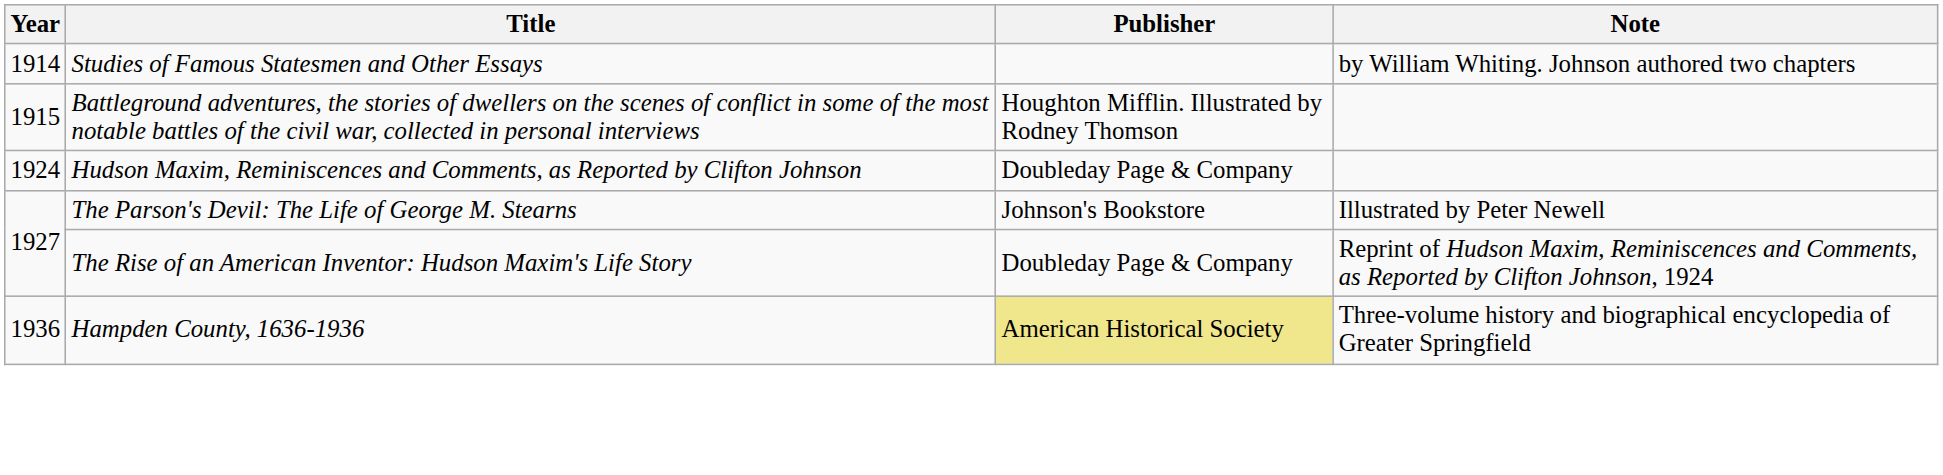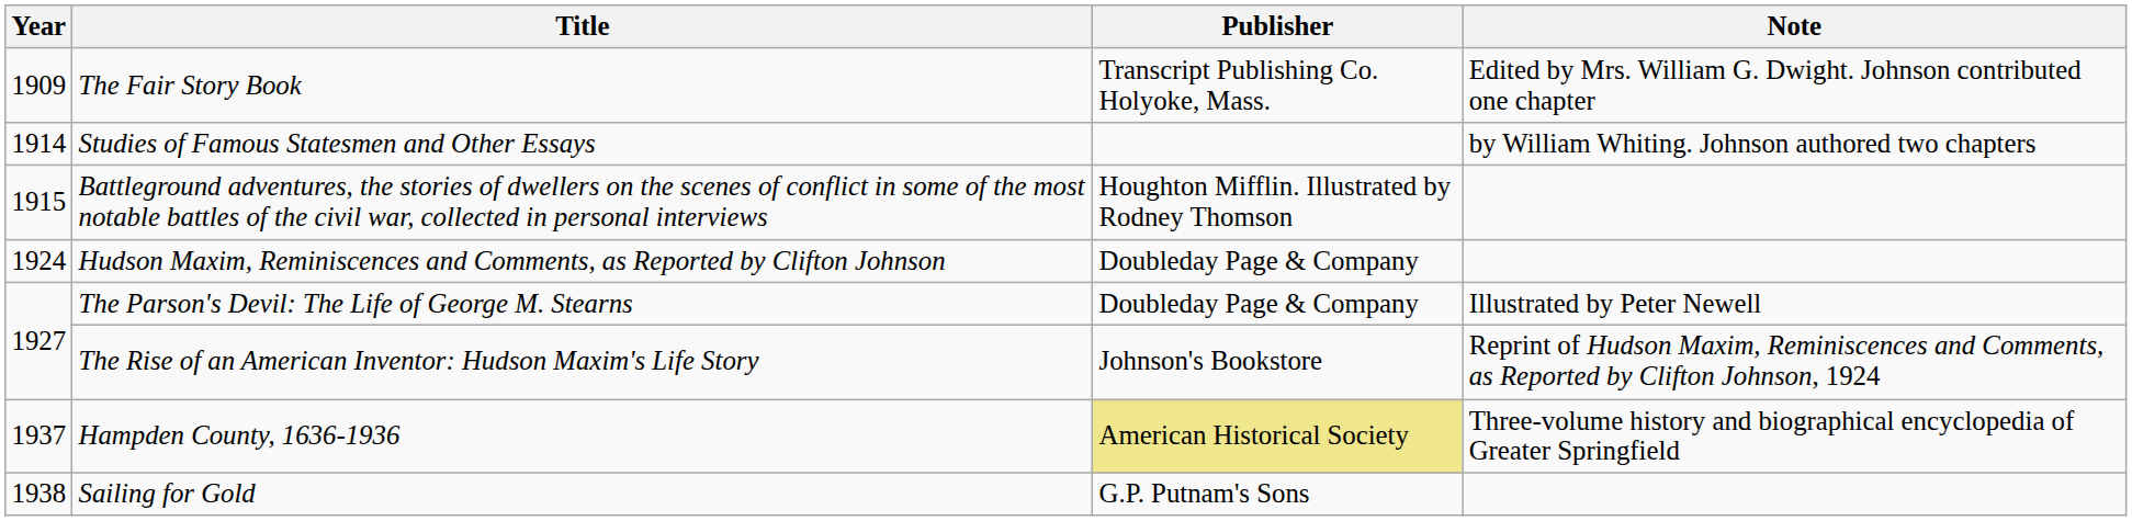+ row: 1909 | The Fair Story Book | Transcript Publishing Co. Holyoke, Mass. | Edited by Mrs. William G. Dwight. Johnson contributed one chapter
The Parson's Devil: The Life of George M. Stearns | Publisher: Johnson's Bookstore -> Doubleday Page & Company
The Rise of an American Inventor: Hudson Maxim's Life Story | Publisher: Doubleday Page & Company -> Johnson's Bookstore
Hampden County, 1636-1936 | Year: 1936 -> 1937
+ row: 1938 | Sailing for Gold | G.P. Putnam's Sons
